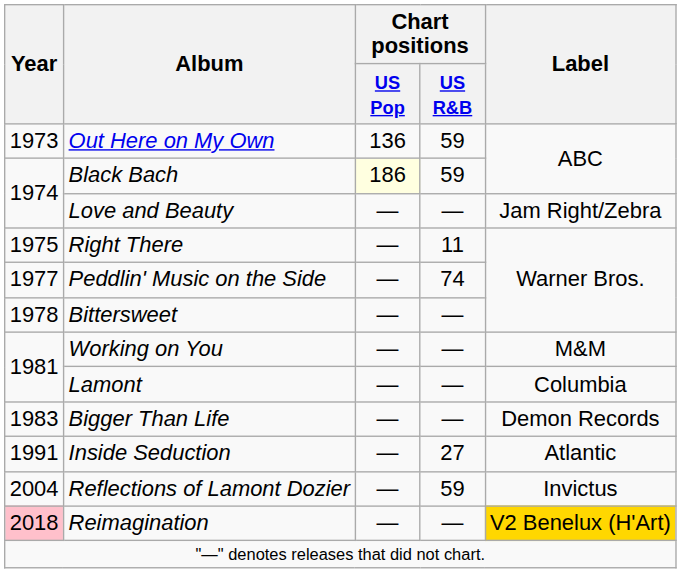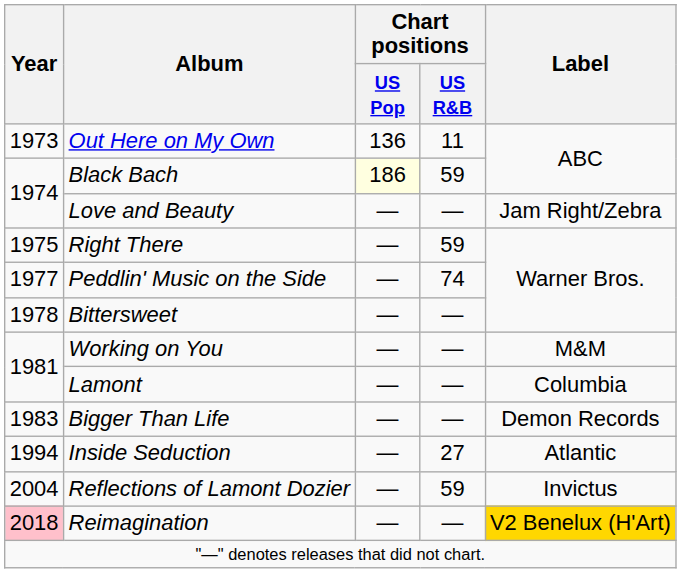Out Here on My Own | Chart positions / US R&B: 59 -> 11
Right There | Chart positions / US R&B: 11 -> 59
Inside Seduction | Year: 1991 -> 1994
